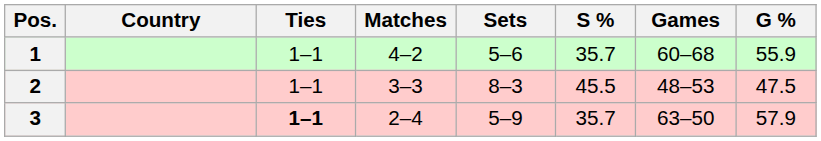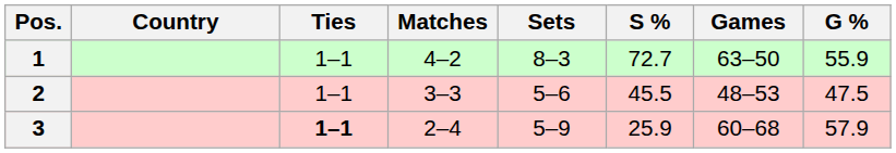1 | Sets: 5–6 -> 8–3
1 | S %: 35.7 -> 72.7
1 | Games: 60–68 -> 63–50
2 | Sets: 8–3 -> 5–6
3 | S %: 35.7 -> 25.9
3 | Games: 63–50 -> 60–68
